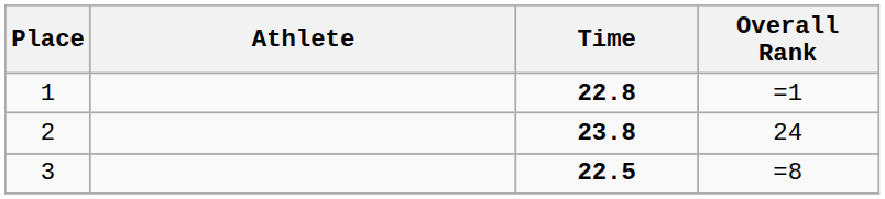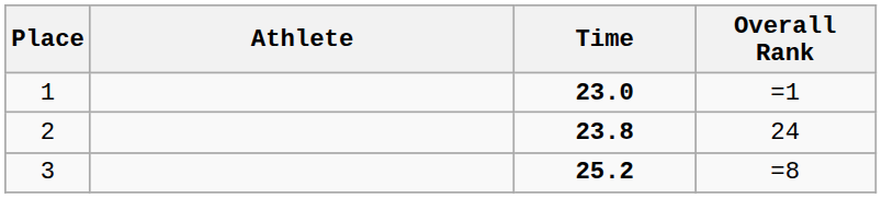1 | Time: 22.8 -> 23.0
3 | Time: 22.5 -> 25.2
